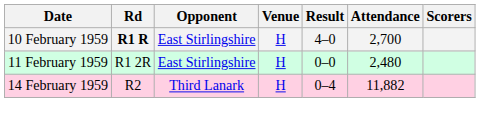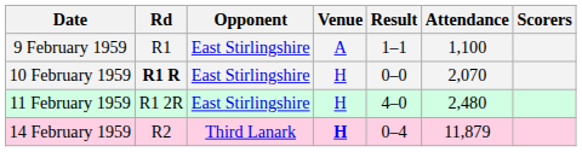+ row: 9 February 1959 | R1 | East Stirlingshire | A | 1–1 | 1,100
10 February 1959 | Result: 4–0 -> 0–0
10 February 1959 | Attendance: 2,700 -> 2,070
11 February 1959 | Result: 0–0 -> 4–0
14 February 1959 | Venue: normal -> bold
14 February 1959 | Attendance: 11,882 -> 11,879
